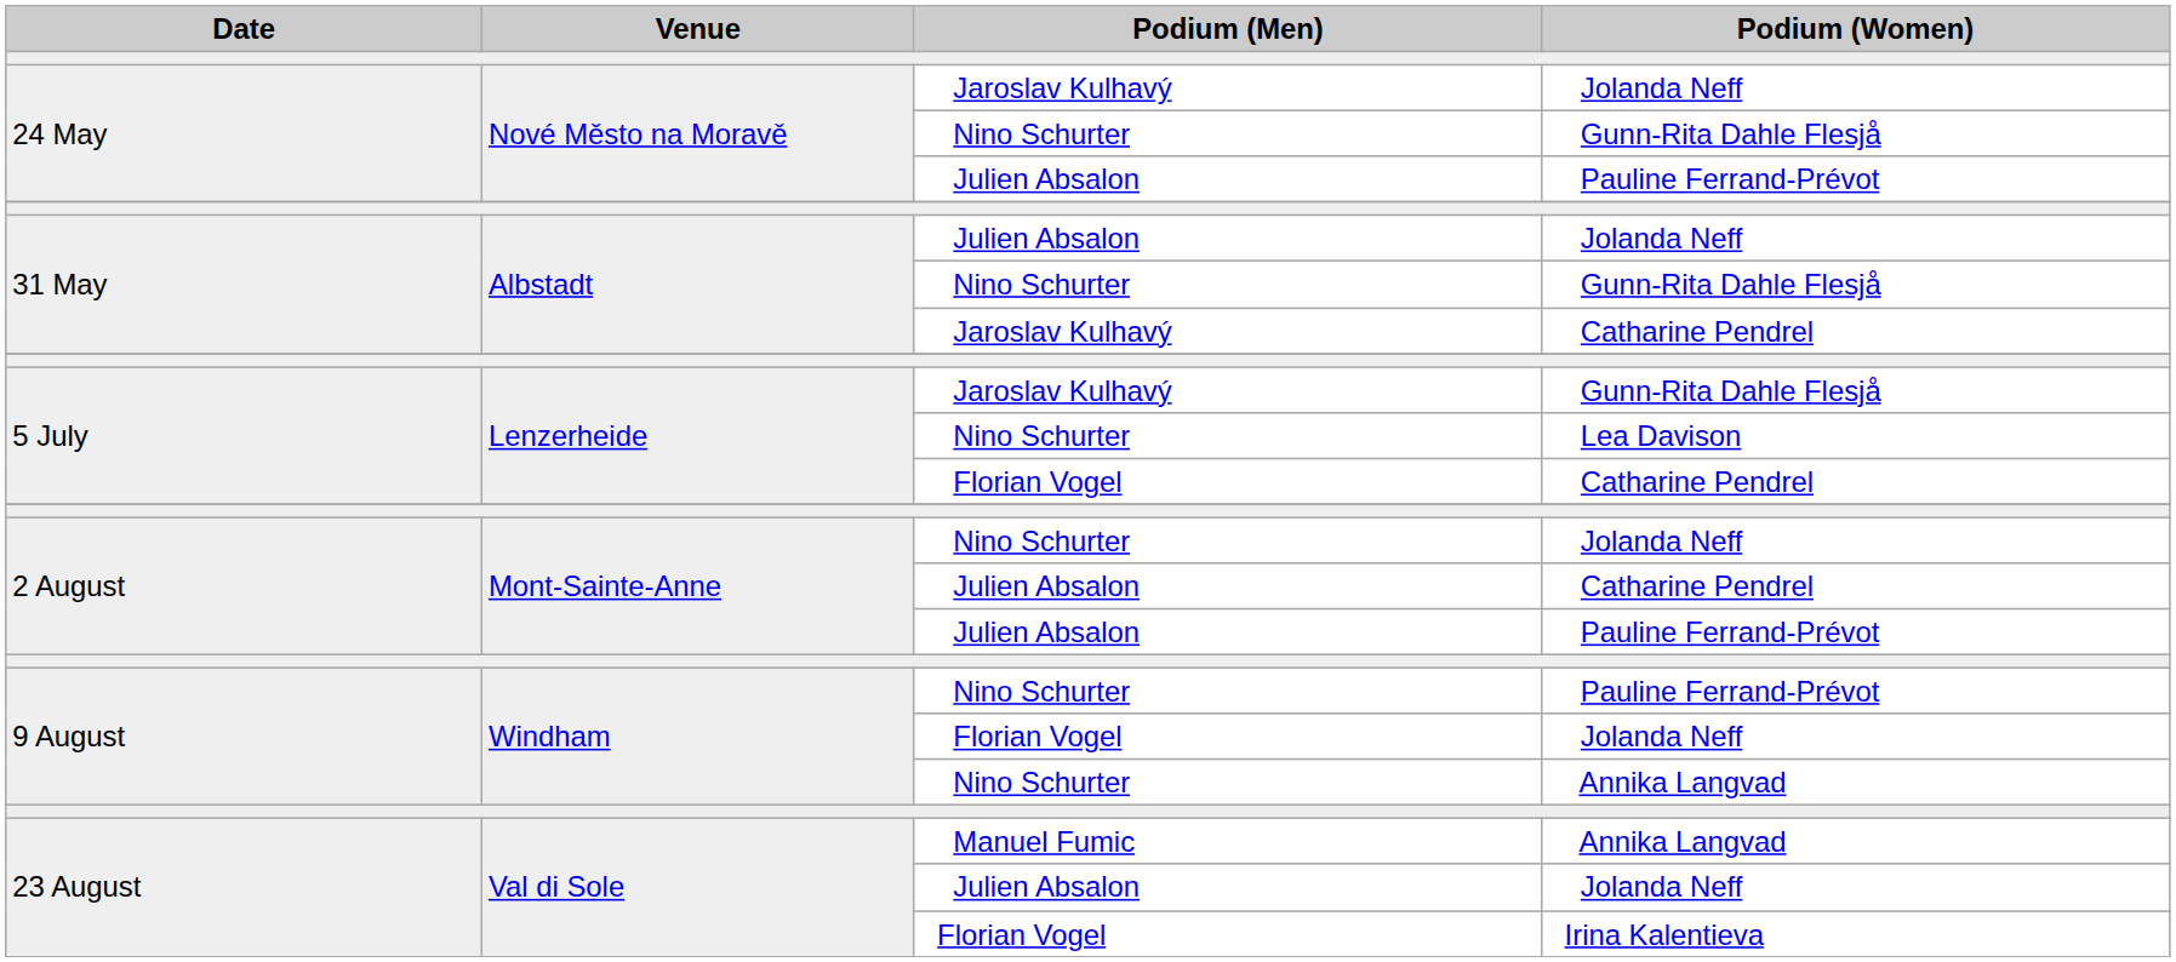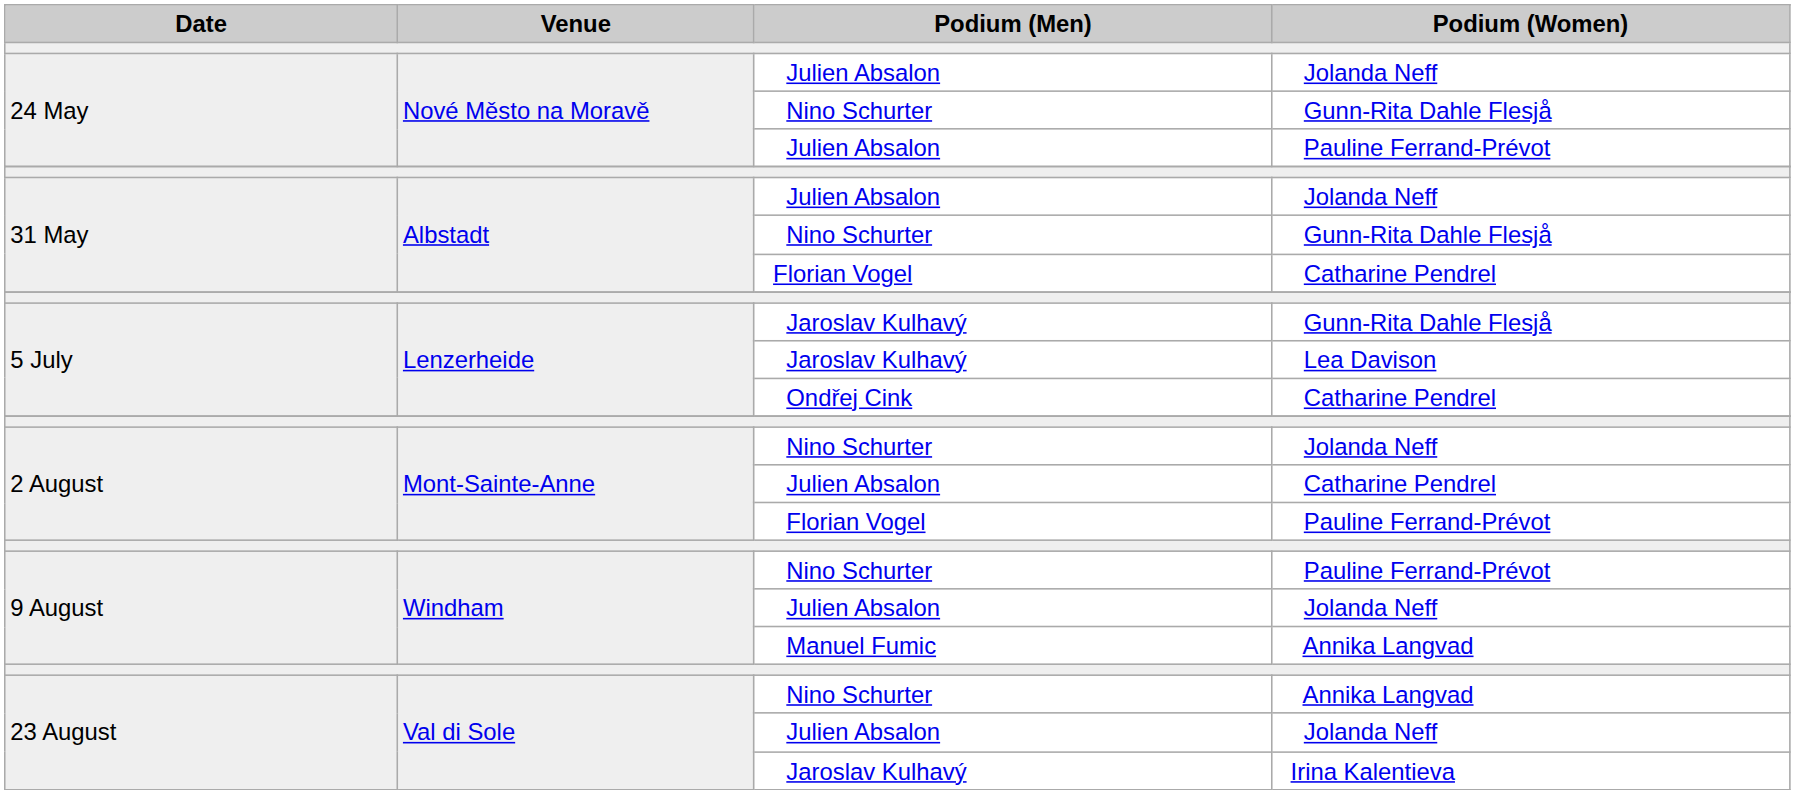24 May / Jolanda Neff | Podium (Men): Jaroslav Kulhavý -> Julien Absalon
31 May / Catharine Pendrel | Podium (Men): Jaroslav Kulhavý -> Florian Vogel
Lea Davison | Podium (Men): Nino Schurter -> Jaroslav Kulhavý
5 July / Catharine Pendrel | Podium (Men): Florian Vogel -> Ondřej Cink
2 August / Pauline Ferrand-Prévot | Podium (Men): Julien Absalon -> Florian Vogel
9 August / Jolanda Neff | Podium (Men): Florian Vogel -> Julien Absalon
9 August / Annika Langvad | Podium (Men): Nino Schurter -> Manuel Fumic
23 August / Annika Langvad | Podium (Men): Manuel Fumic -> Nino Schurter
Irina Kalentieva | Podium (Men): Florian Vogel -> Jaroslav Kulhavý
